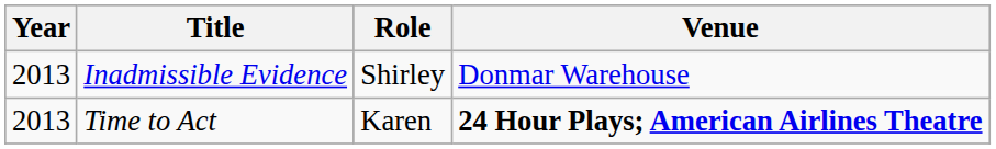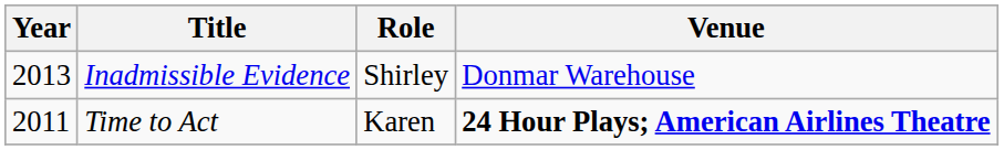Time to Act | Year: 2013 -> 2011
